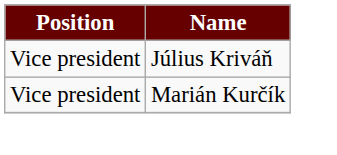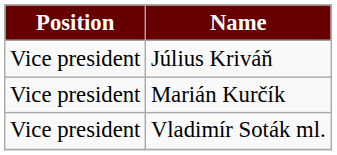+ row: Vice president | Vladimír Soták ml.
